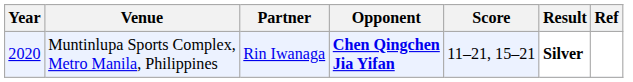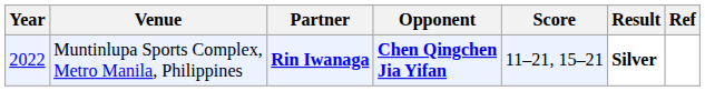Muntinlupa Sports Complex, Metro Manila, Philippines | Year: 2020 -> 2022
Muntinlupa Sports Complex, Metro Manila, Philippines | Partner: normal -> bold
